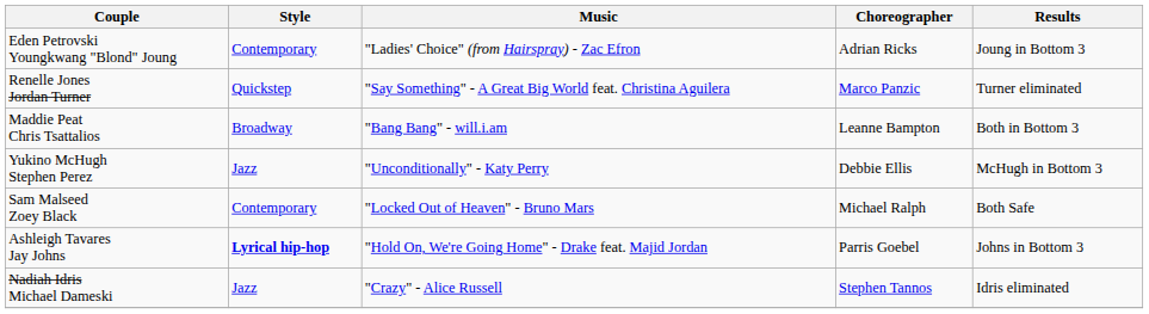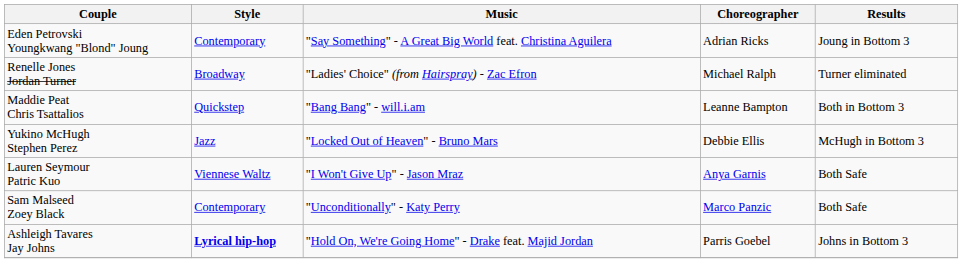Eden Petrovski Youngkwang "Blond" Joung | Music: "Ladies' Choice" (from Hairspray) - Zac Efron -> "Say Something" - A Great Big World feat. Christina Aguilera
Renelle Jones Jordan Turner | Style: Quickstep -> Broadway
Renelle Jones Jordan Turner | Music: "Say Something" - A Great Big World feat. Christina Aguilera -> "Ladies' Choice" (from Hairspray) - Zac Efron
Renelle Jones Jordan Turner | Choreographer: Marco Panzic -> Michael Ralph
Maddie Peat Chris Tsattalios | Style: Broadway -> Quickstep
Yukino McHugh Stephen Perez | Music: "Unconditionally" - Katy Perry -> "Locked Out of Heaven" - Bruno Mars
+ row: Lauren Seymour Patric Kuo | Viennese Waltz | "I Won't Give Up" - Jason Mraz | Anya Garnis | Both Safe
Sam Malseed Zoey Black | Music: "Locked Out of Heaven" - Bruno Mars -> "Unconditionally" - Katy Perry
Sam Malseed Zoey Black | Choreographer: Michael Ralph -> Marco Panzic
- row: Nadiah Idris Michael Dameski | Jazz | "Crazy" - Alice Russell | Stephen Tannos | Idris eliminated
